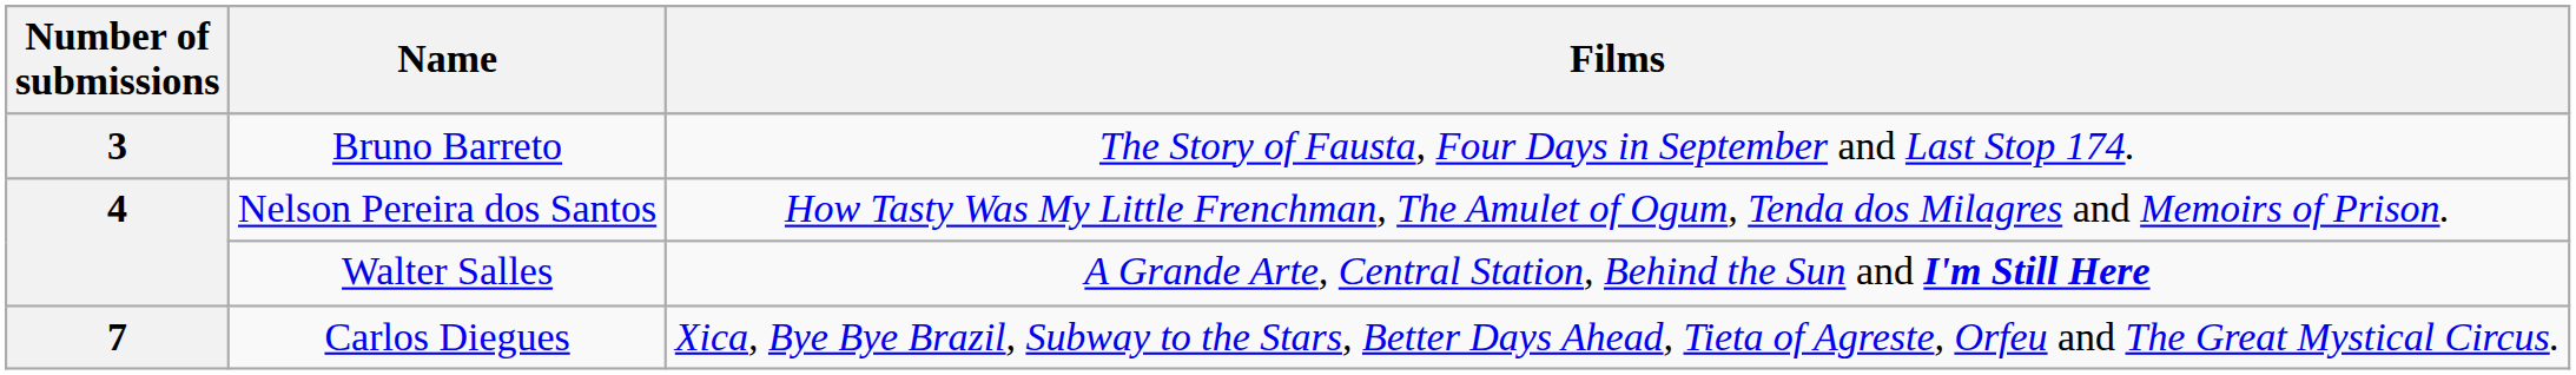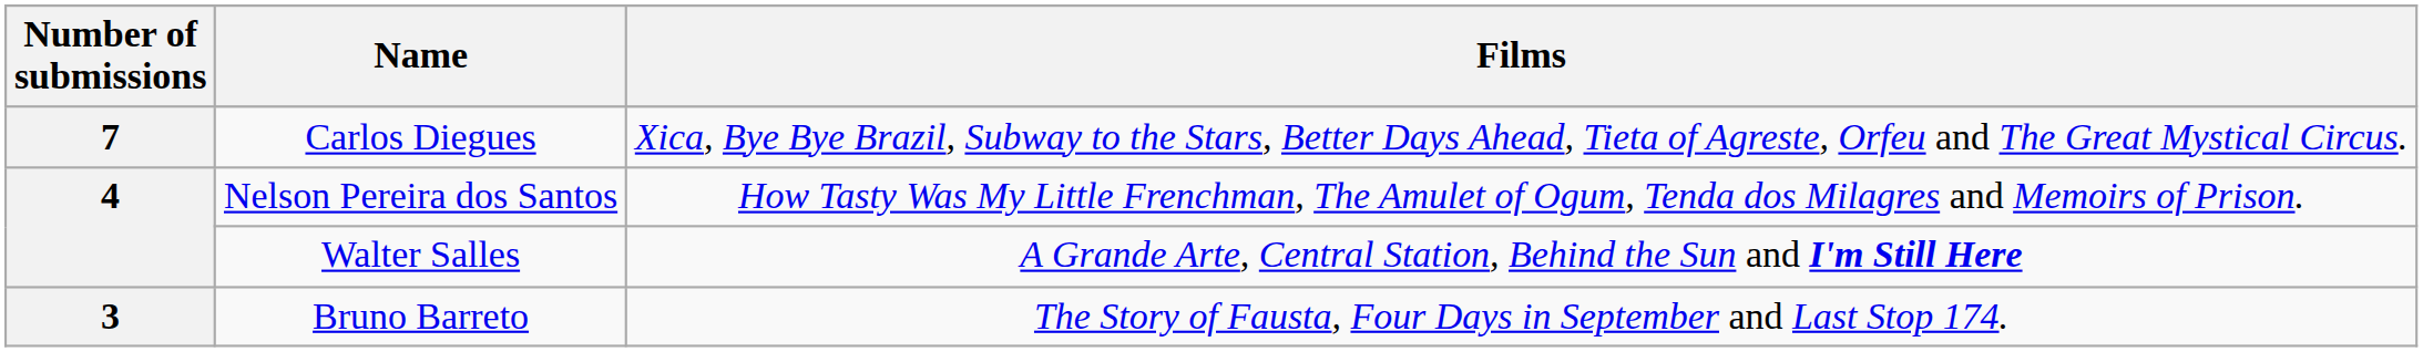rows swapped: Carlos Diegues <-> Bruno Barreto
